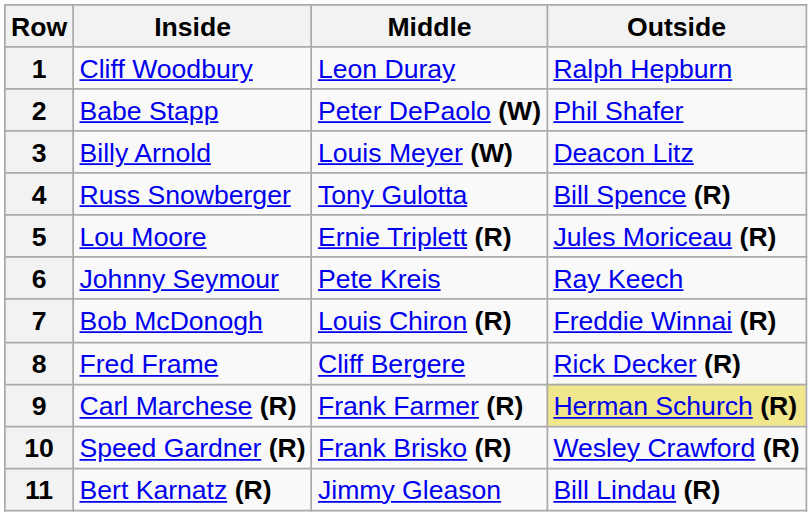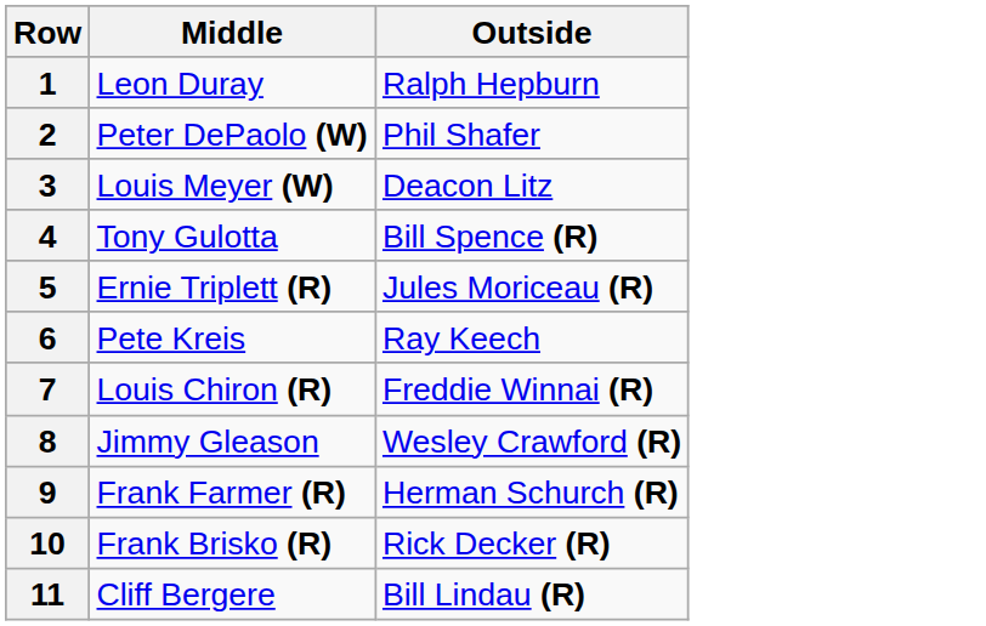- column: Inside | Cliff Woodbury | Babe Stapp | Billy Arnold | Russ Snowberger | Lou Moore | Johnny Seymour | Bob McDonogh | Fred Frame | Carl Marchese (R) | Speed Gardner (R) | Bert Karnatz (R)
8 | Middle: Cliff Bergere -> Jimmy Gleason
8 | Outside: Rick Decker (R) -> Wesley Crawford (R)
9 | Outside: khaki background -> no background
10 | Outside: Wesley Crawford (R) -> Rick Decker (R)
11 | Middle: Jimmy Gleason -> Cliff Bergere
